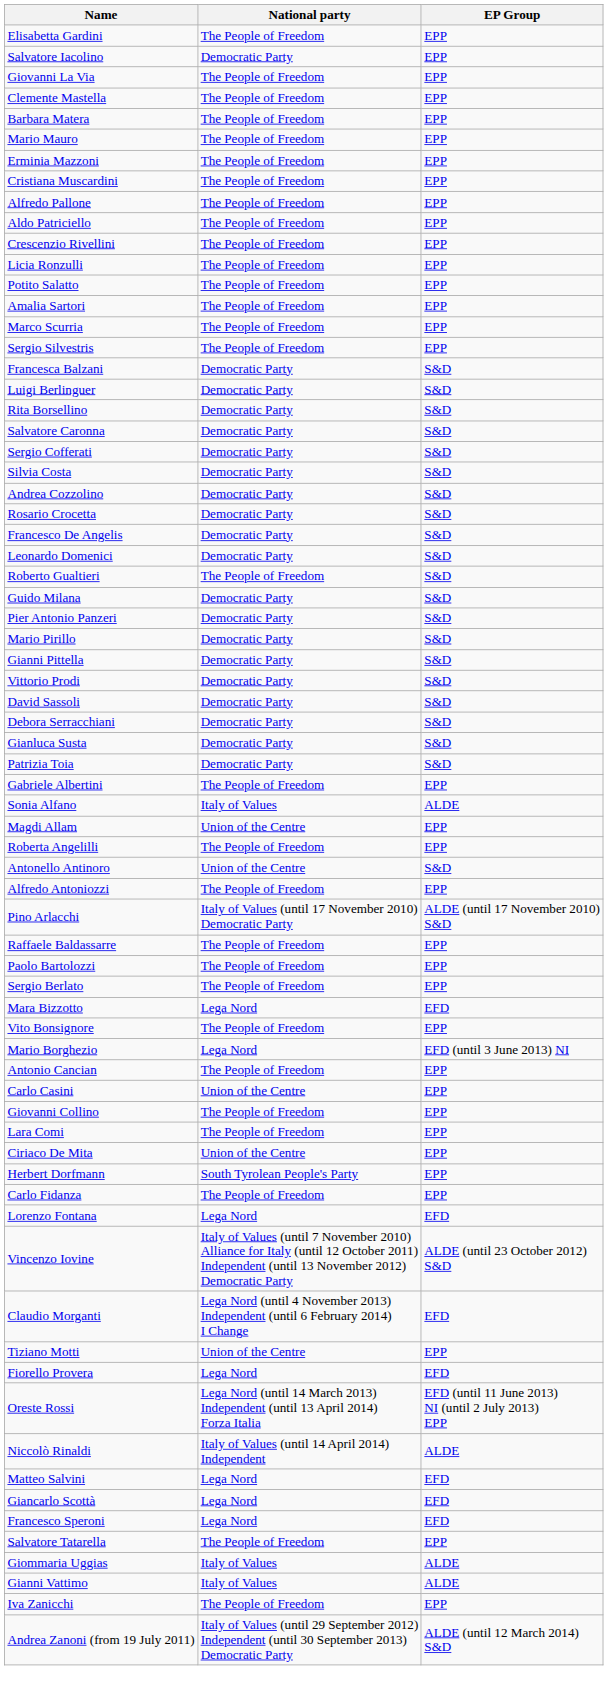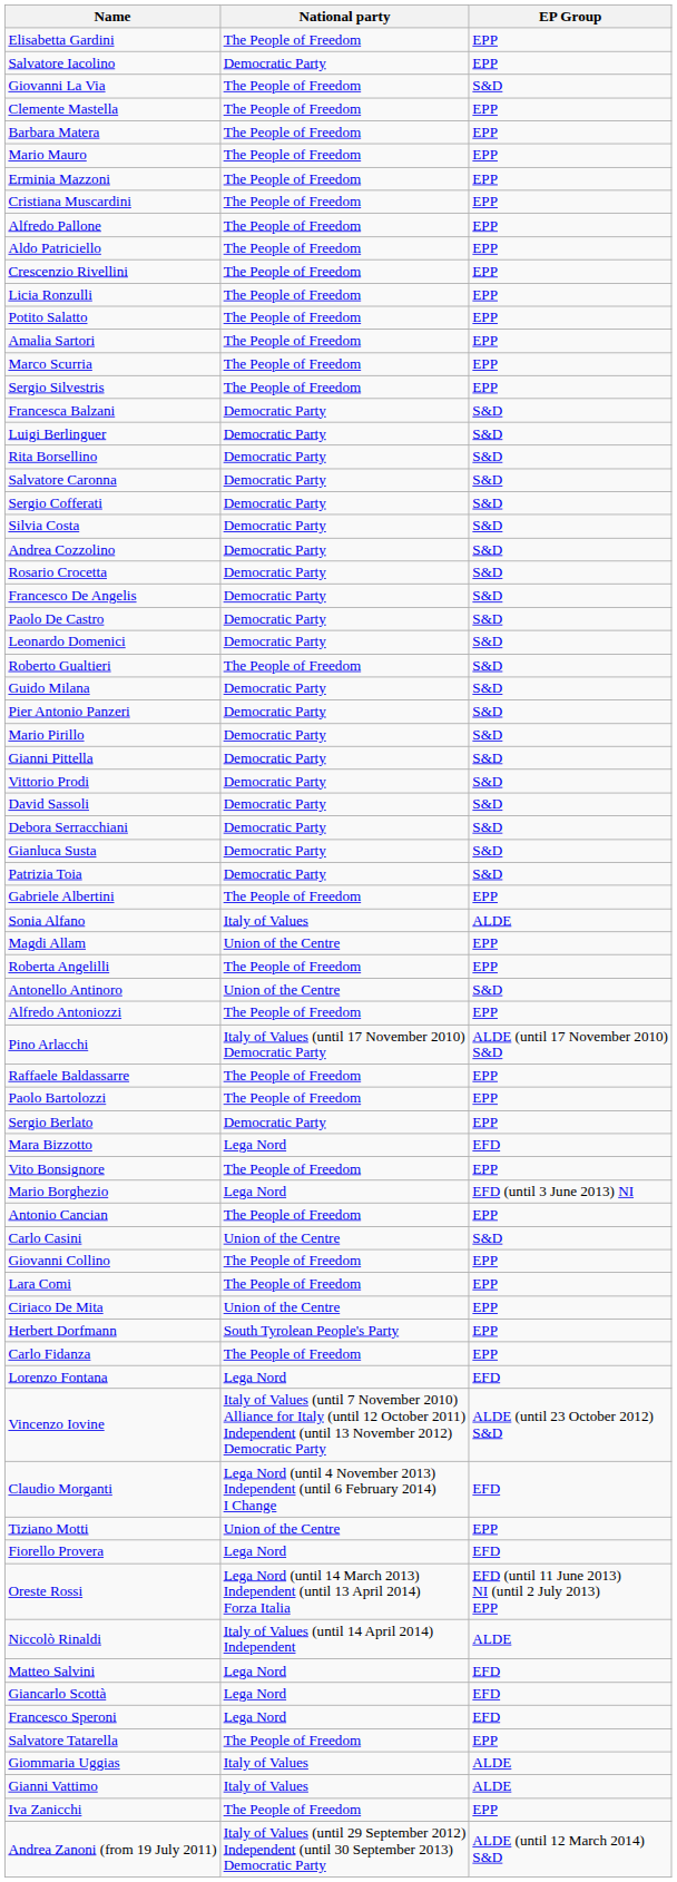Giovanni La Via | EP Group: EPP -> S&D
+ row: Paolo De Castro | Democratic Party | S&D
Sergio Berlato | National party: The People of Freedom -> Democratic Party
Carlo Casini | EP Group: EPP -> S&D
